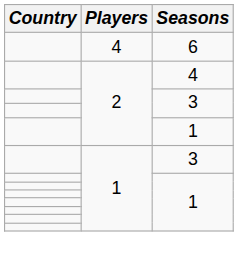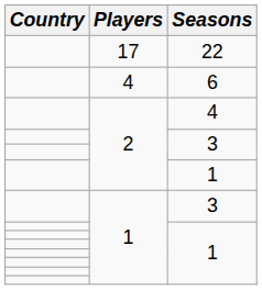+ row: 17 | 22
